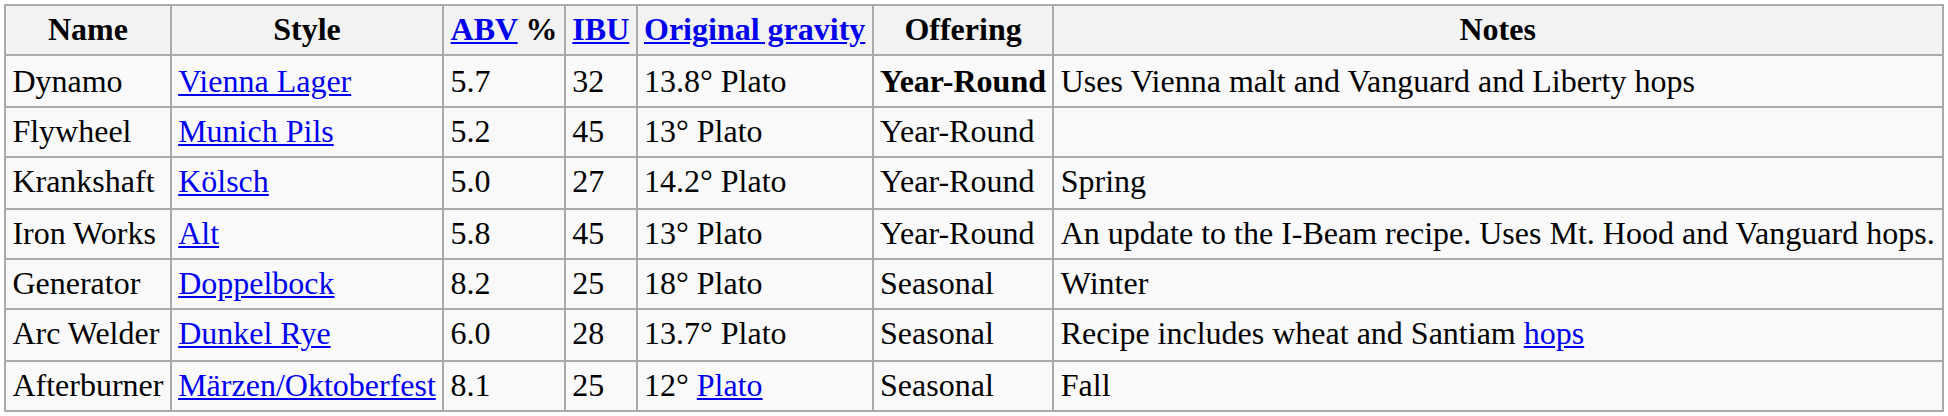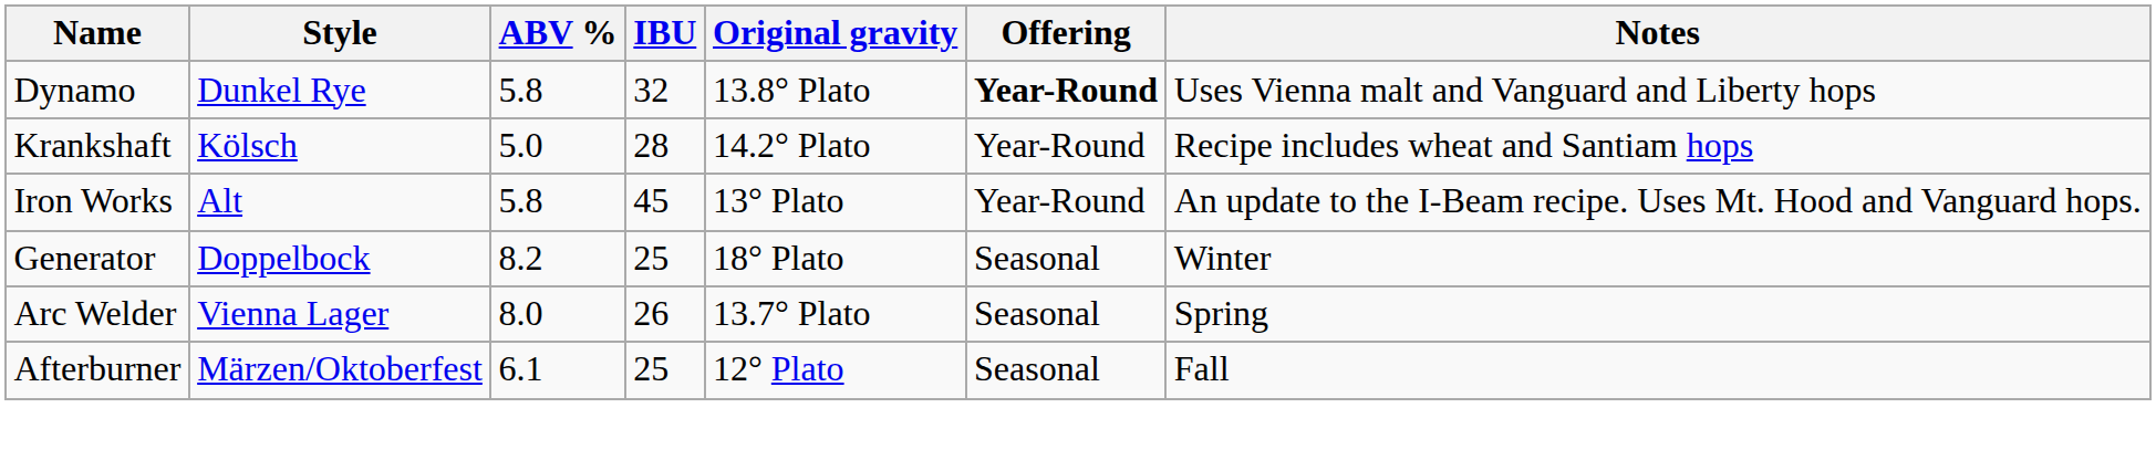Dynamo | Style: Vienna Lager -> Dunkel Rye
Dynamo | ABV %: 5.7 -> 5.8
- row: Flywheel | Munich Pils | 5.2 | 45 | 13° Plato | Year-Round
Krankshaft | IBU: 27 -> 28
Krankshaft | Notes: Spring -> Recipe includes wheat and Santiam hops
Arc Welder | Style: Dunkel Rye -> Vienna Lager
Arc Welder | ABV %: 6.0 -> 8.0
Arc Welder | IBU: 28 -> 26
Arc Welder | Notes: Recipe includes wheat and Santiam hops -> Spring
Afterburner | ABV %: 8.1 -> 6.1
